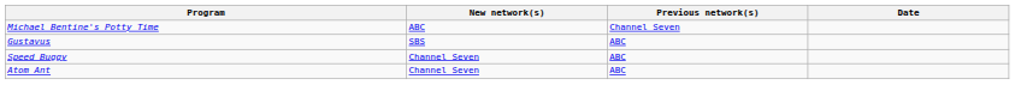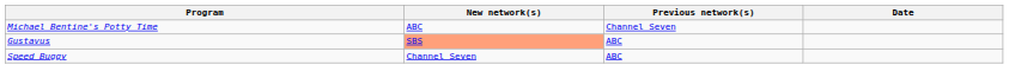Gustavus | New network(s): no background -> lightsalmon background
- row: Atom Ant | Channel Seven | ABC
